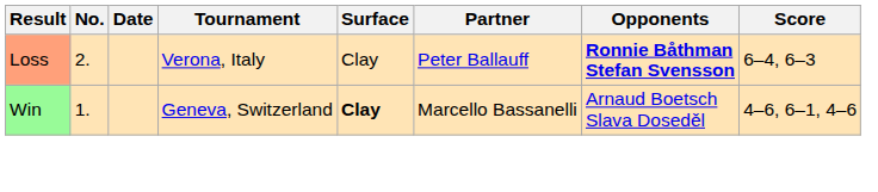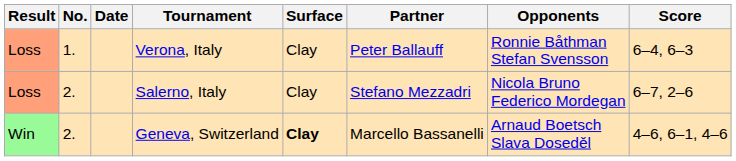Verona, Italy | No.: 2. -> 1.
Verona, Italy | Opponents: bold -> normal
+ row: Loss | 2. | Salerno, Italy | Clay | Stefano Mezzadri | Nicola Bruno Federico Mordegan | 6–7, 2–6
Geneva, Switzerland | No.: 1. -> 2.
